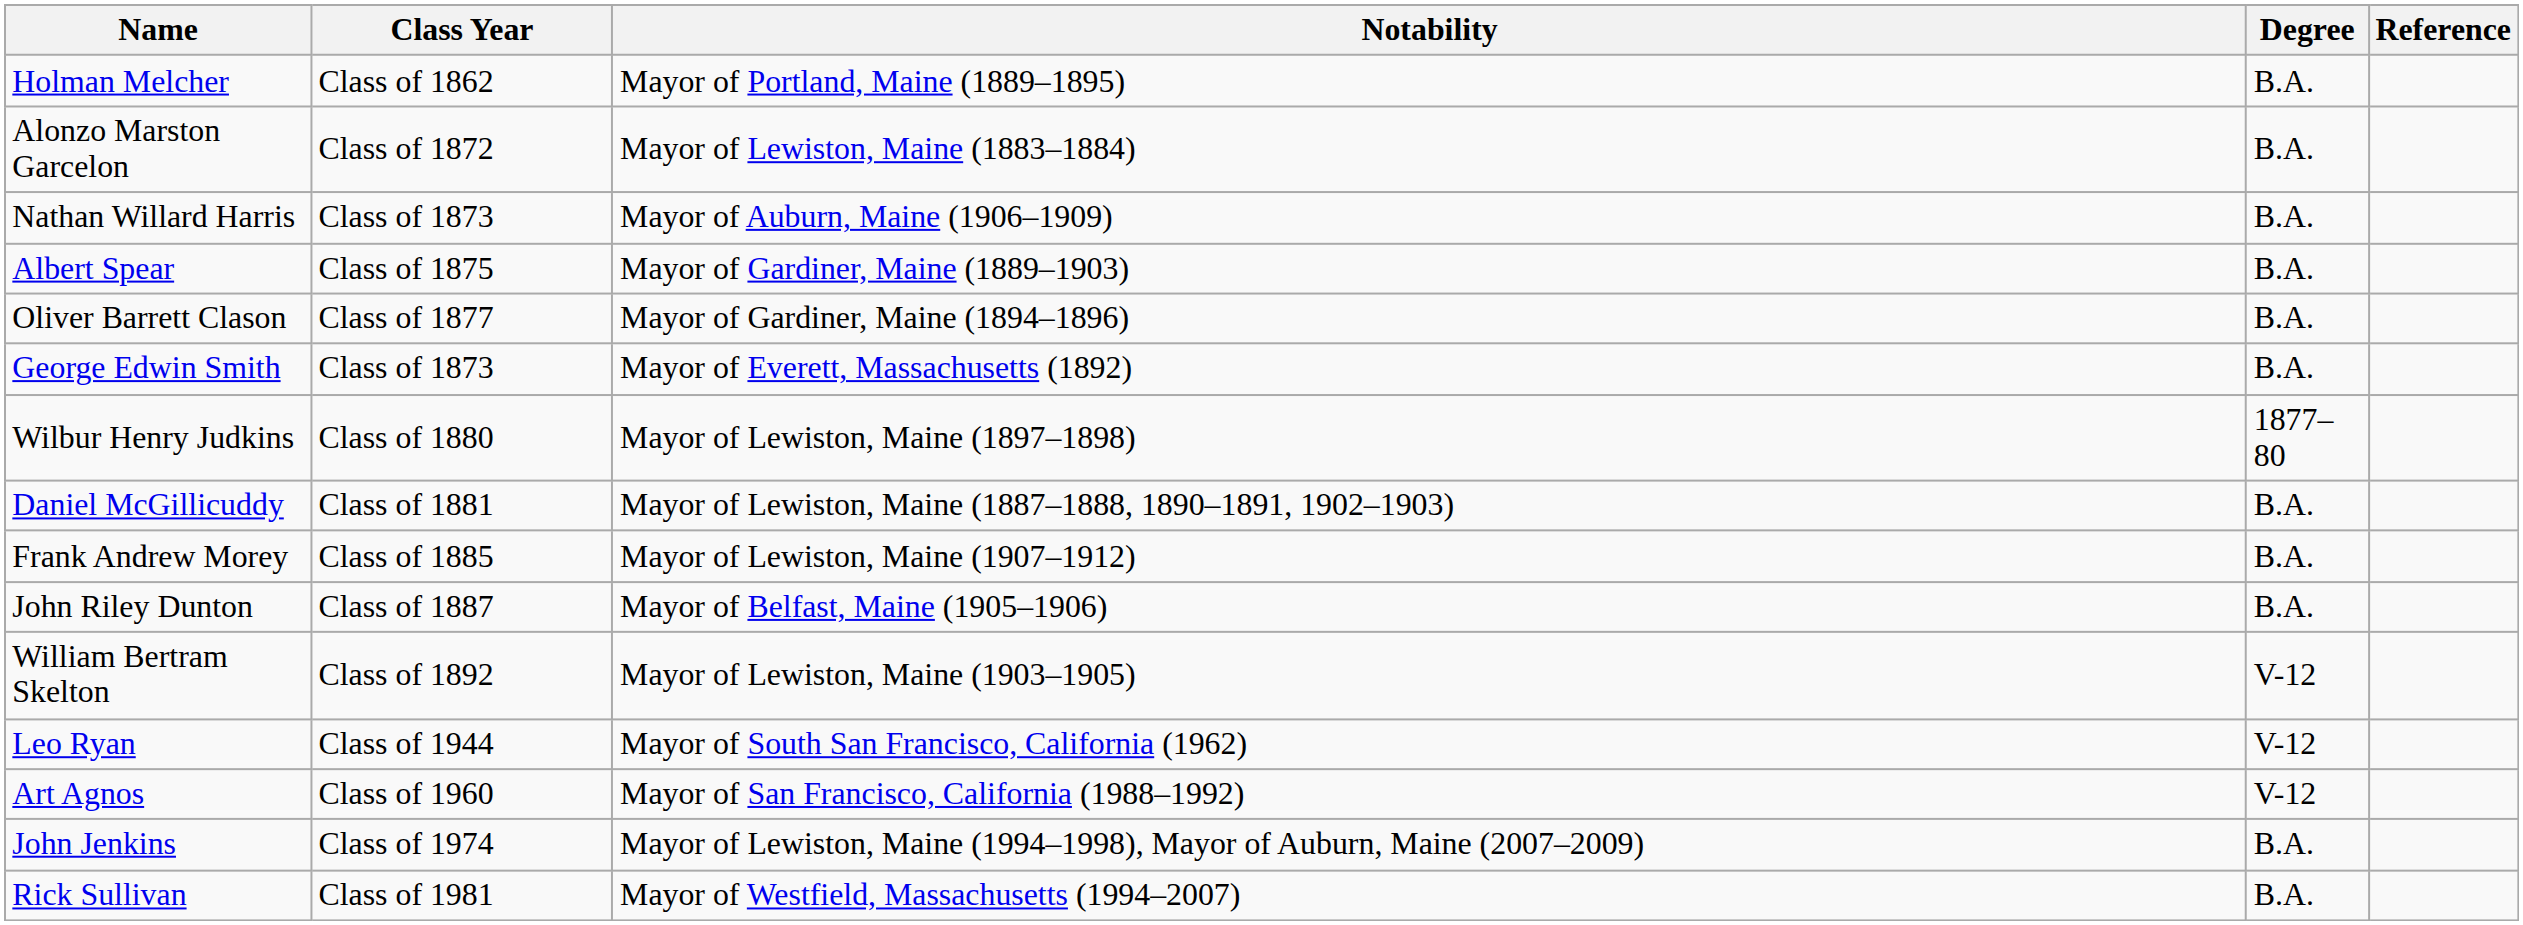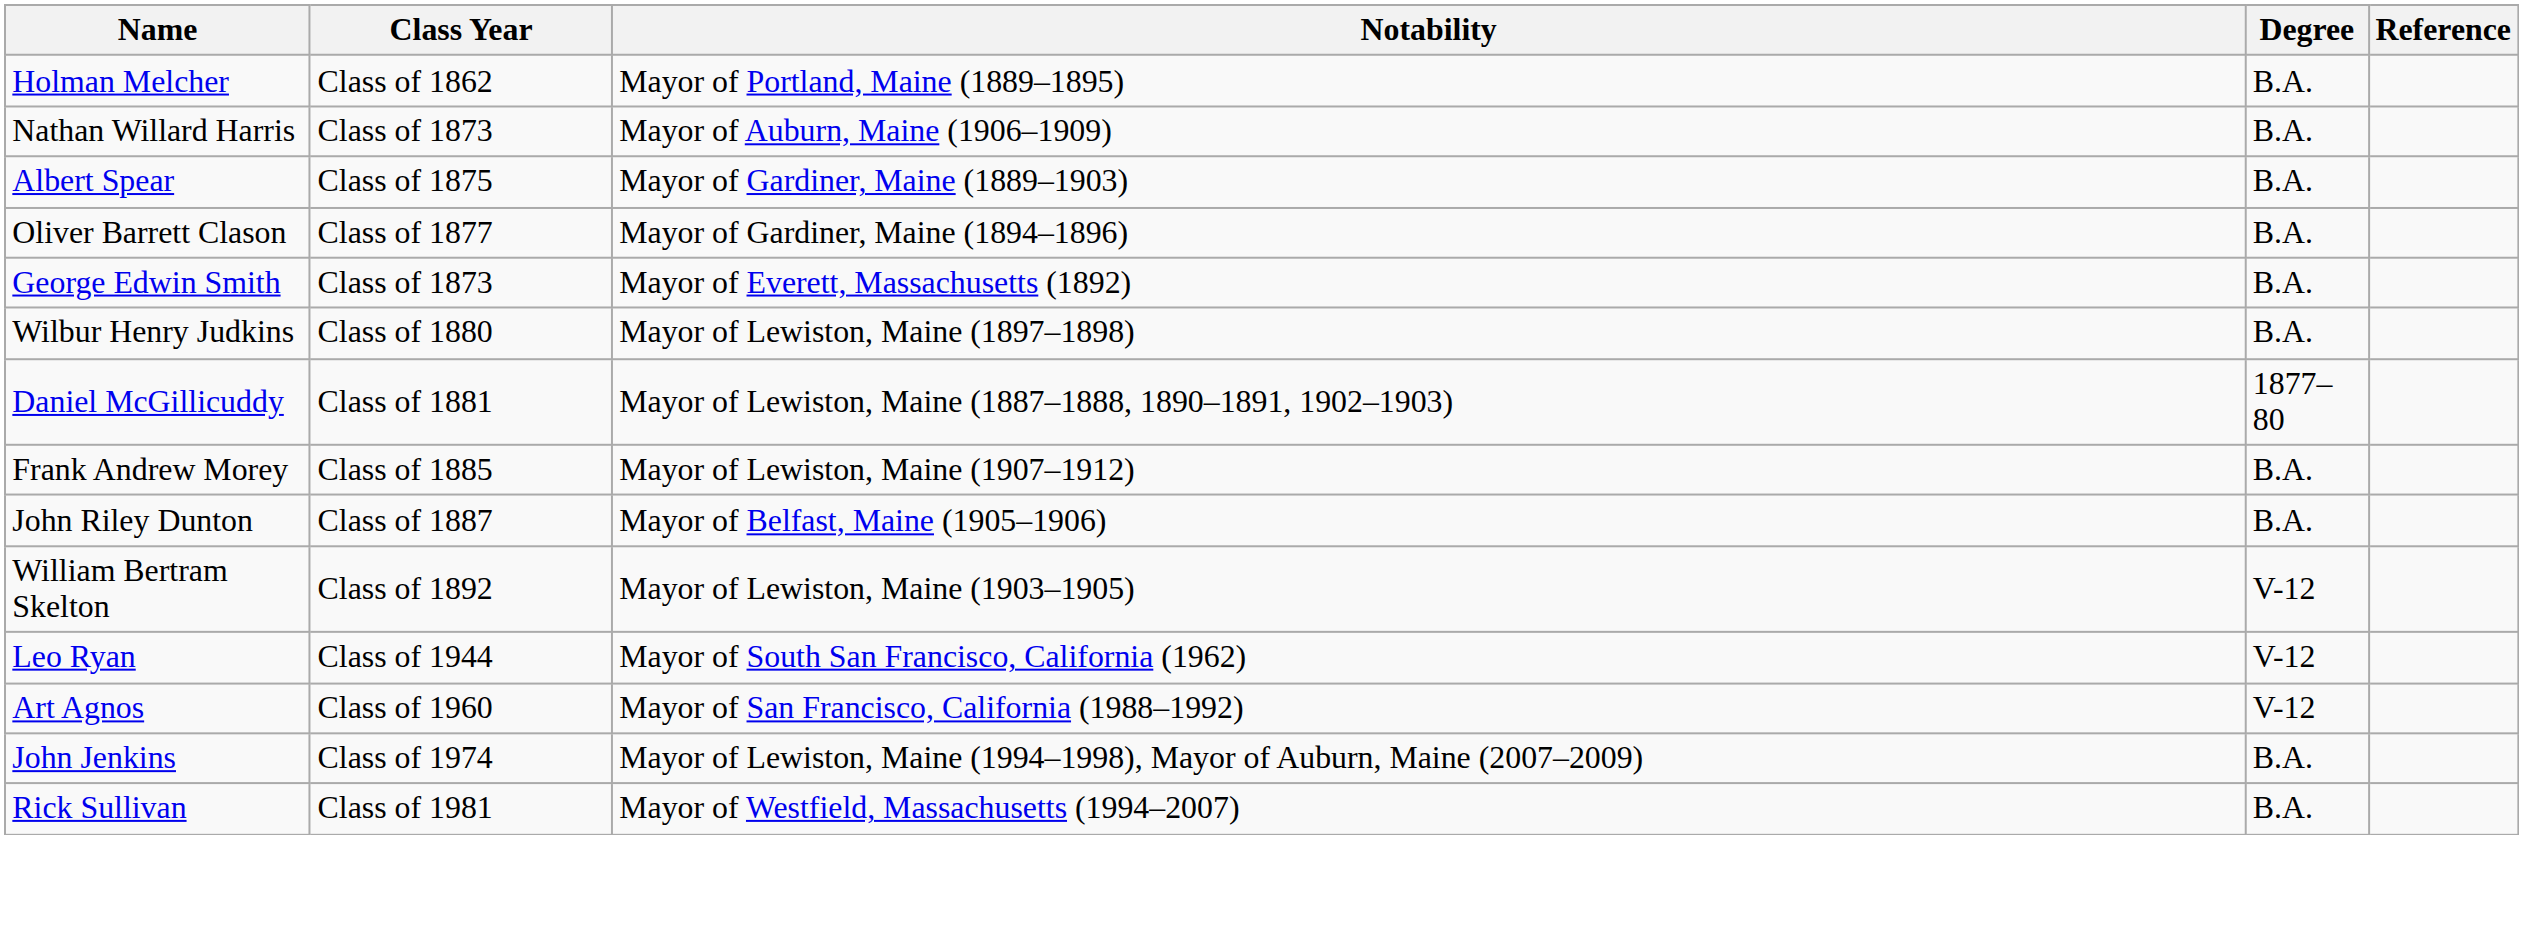- row: Alonzo Marston Garcelon | Class of 1872 | Mayor of Lewiston, Maine (1883–1884) | B.A.
Wilbur Henry Judkins | Degree: 1877–80 -> B.A.
Daniel McGillicuddy | Degree: B.A. -> 1877–80
